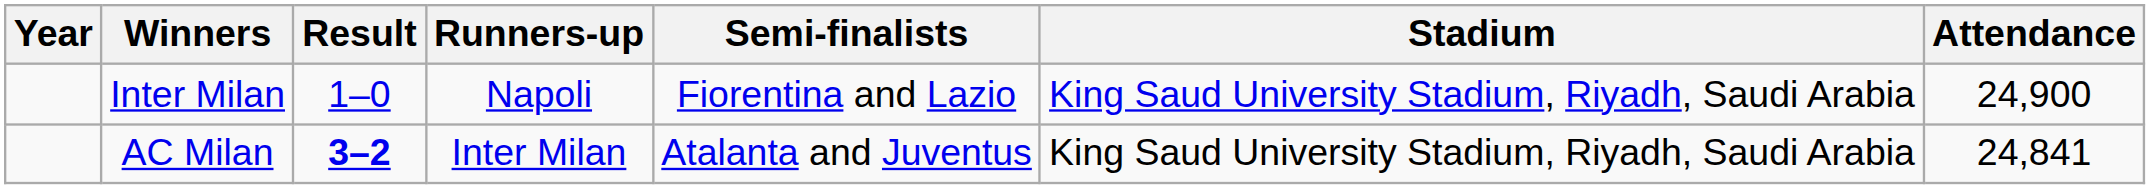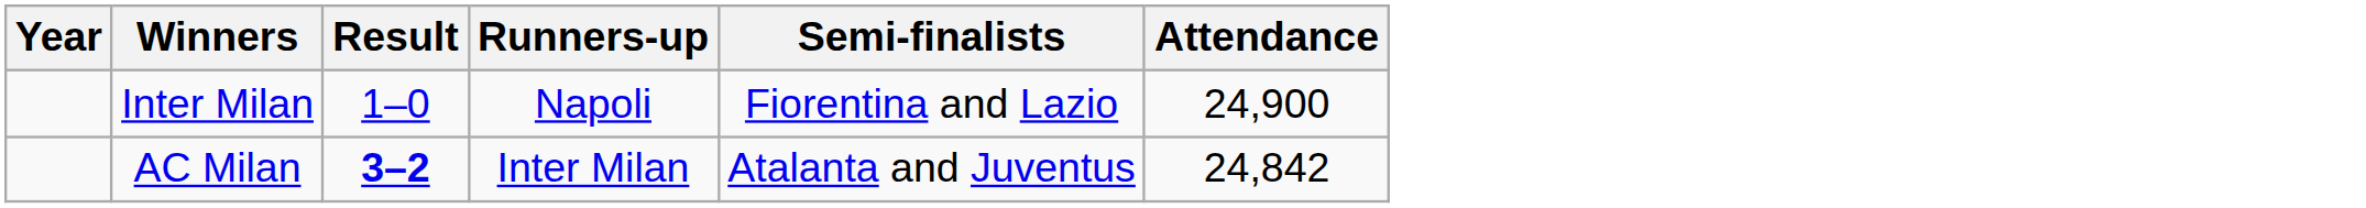- column: Stadium | King Saud University Stadium, Riyadh, Saudi Arabia | King Saud University Stadium, Riyadh, Saudi Arabia
AC Milan | Attendance: 24,841 -> 24,842
